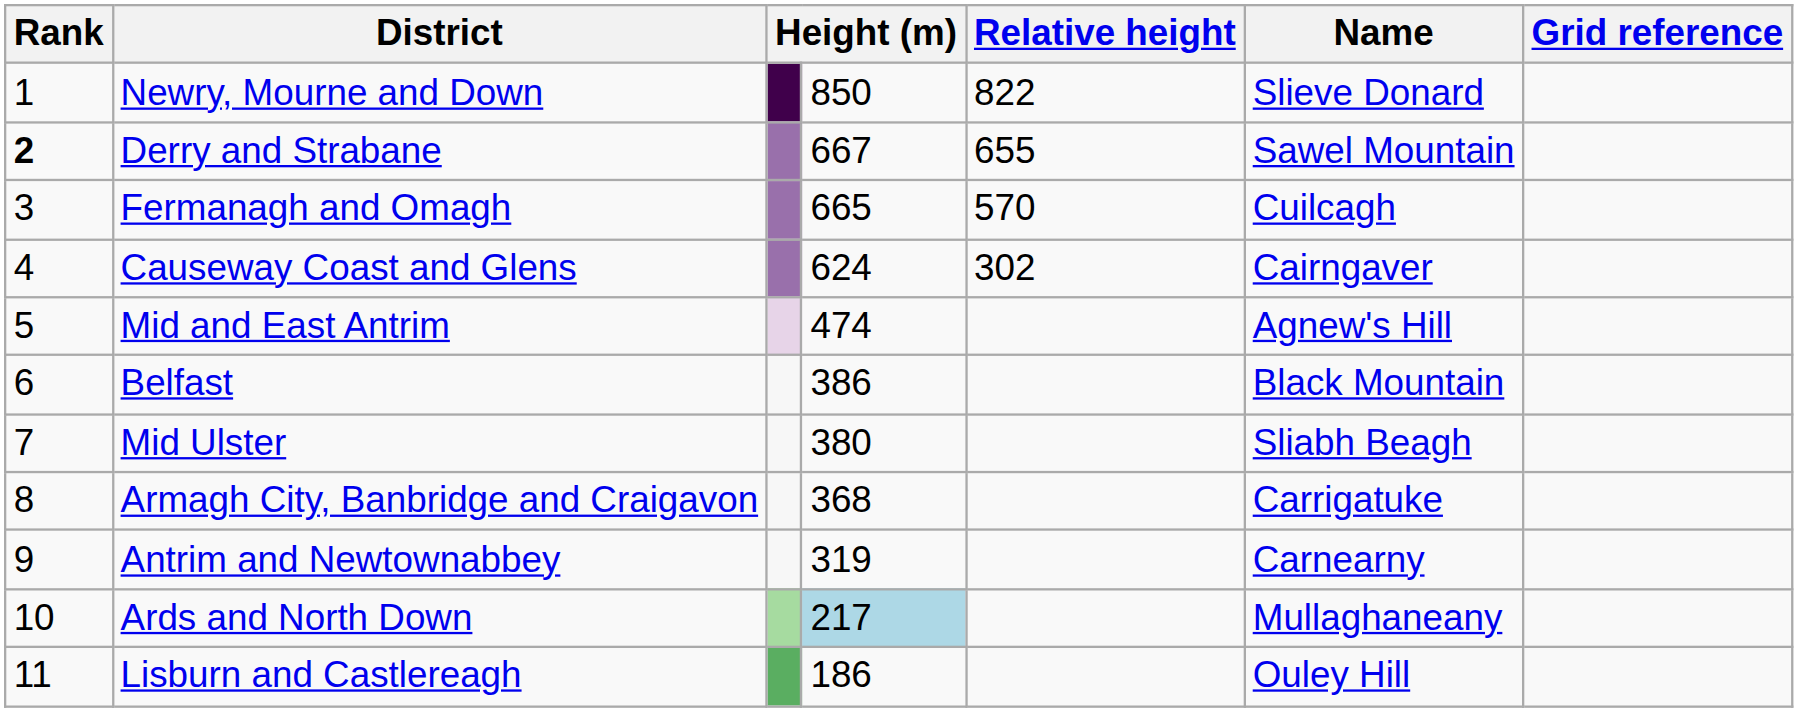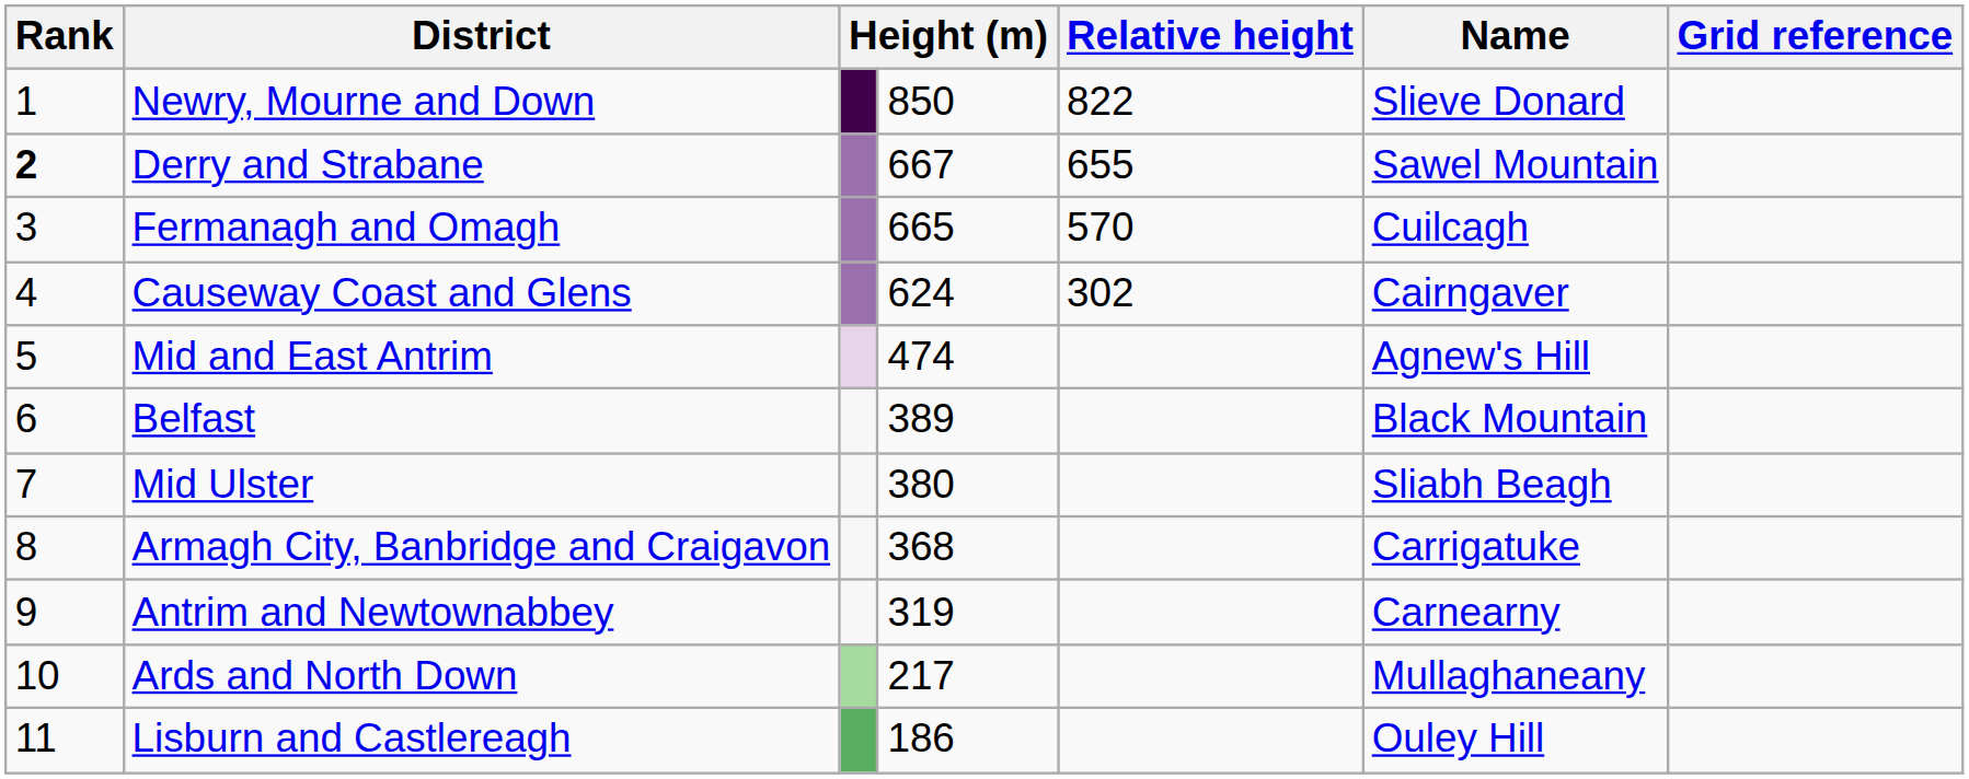Belfast | column 4: 386 -> 389
Ards and North Down | column 4: lightblue background -> no background
